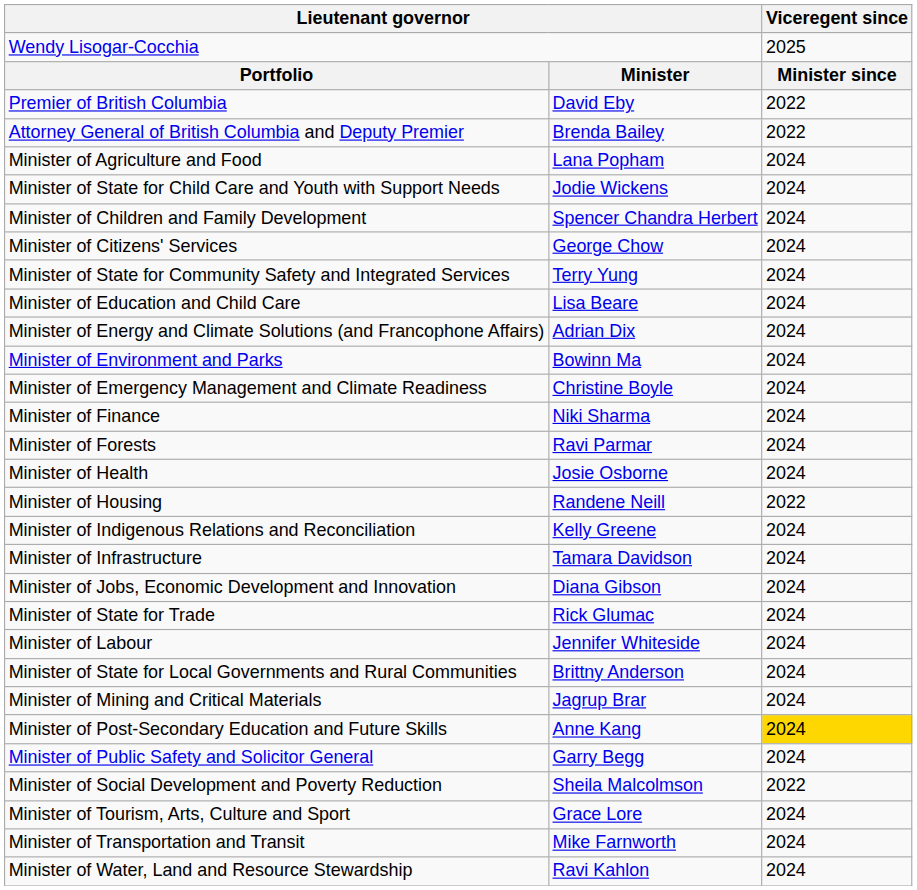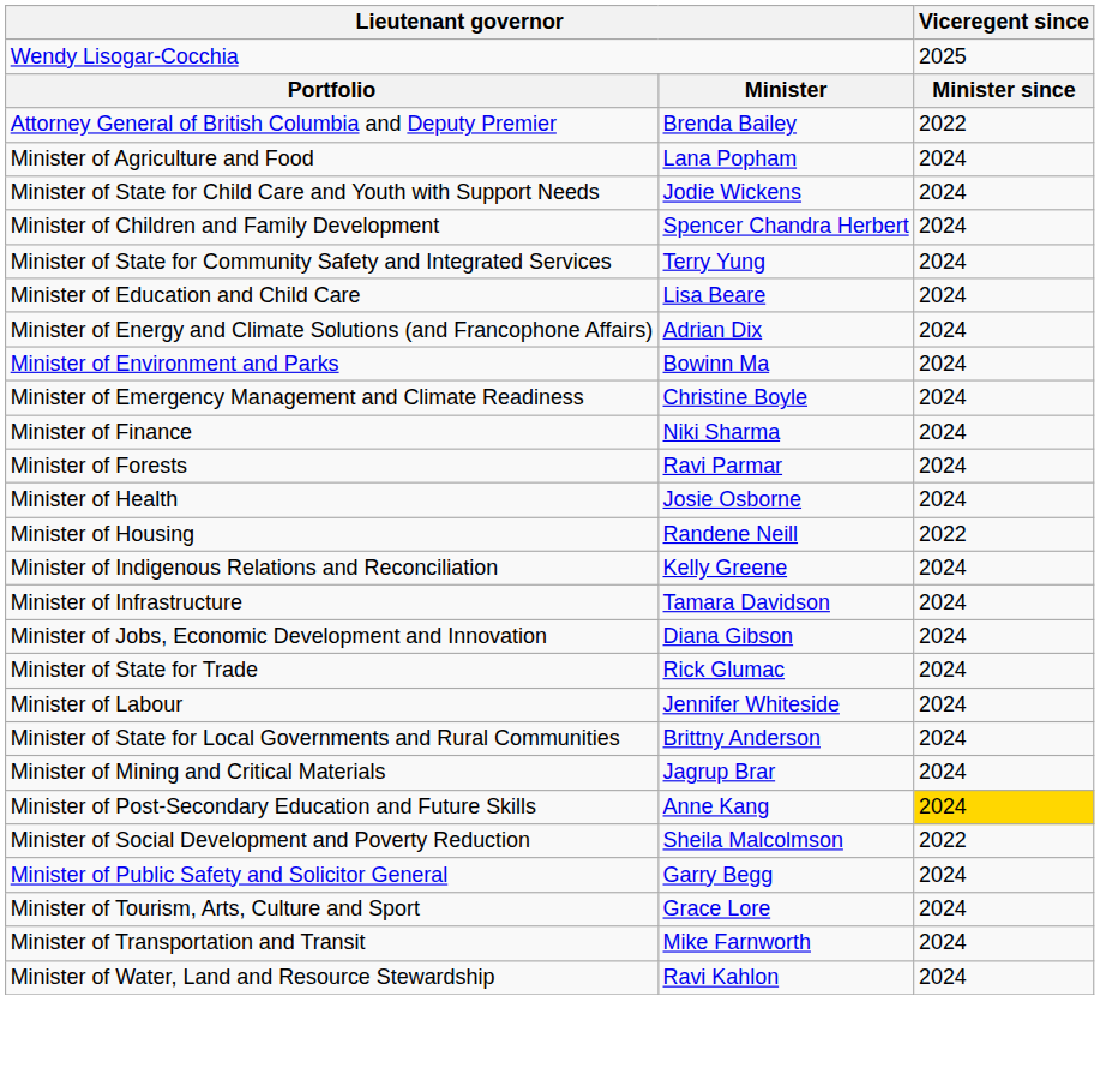- row: Premier of British Columbia | David Eby | 2022
- row: Minister of Citizens' Services | George Chow | 2024
rows swapped: Minister of Public Safety and Solicitor General <-> Minister of Social Development and Poverty Reduction
